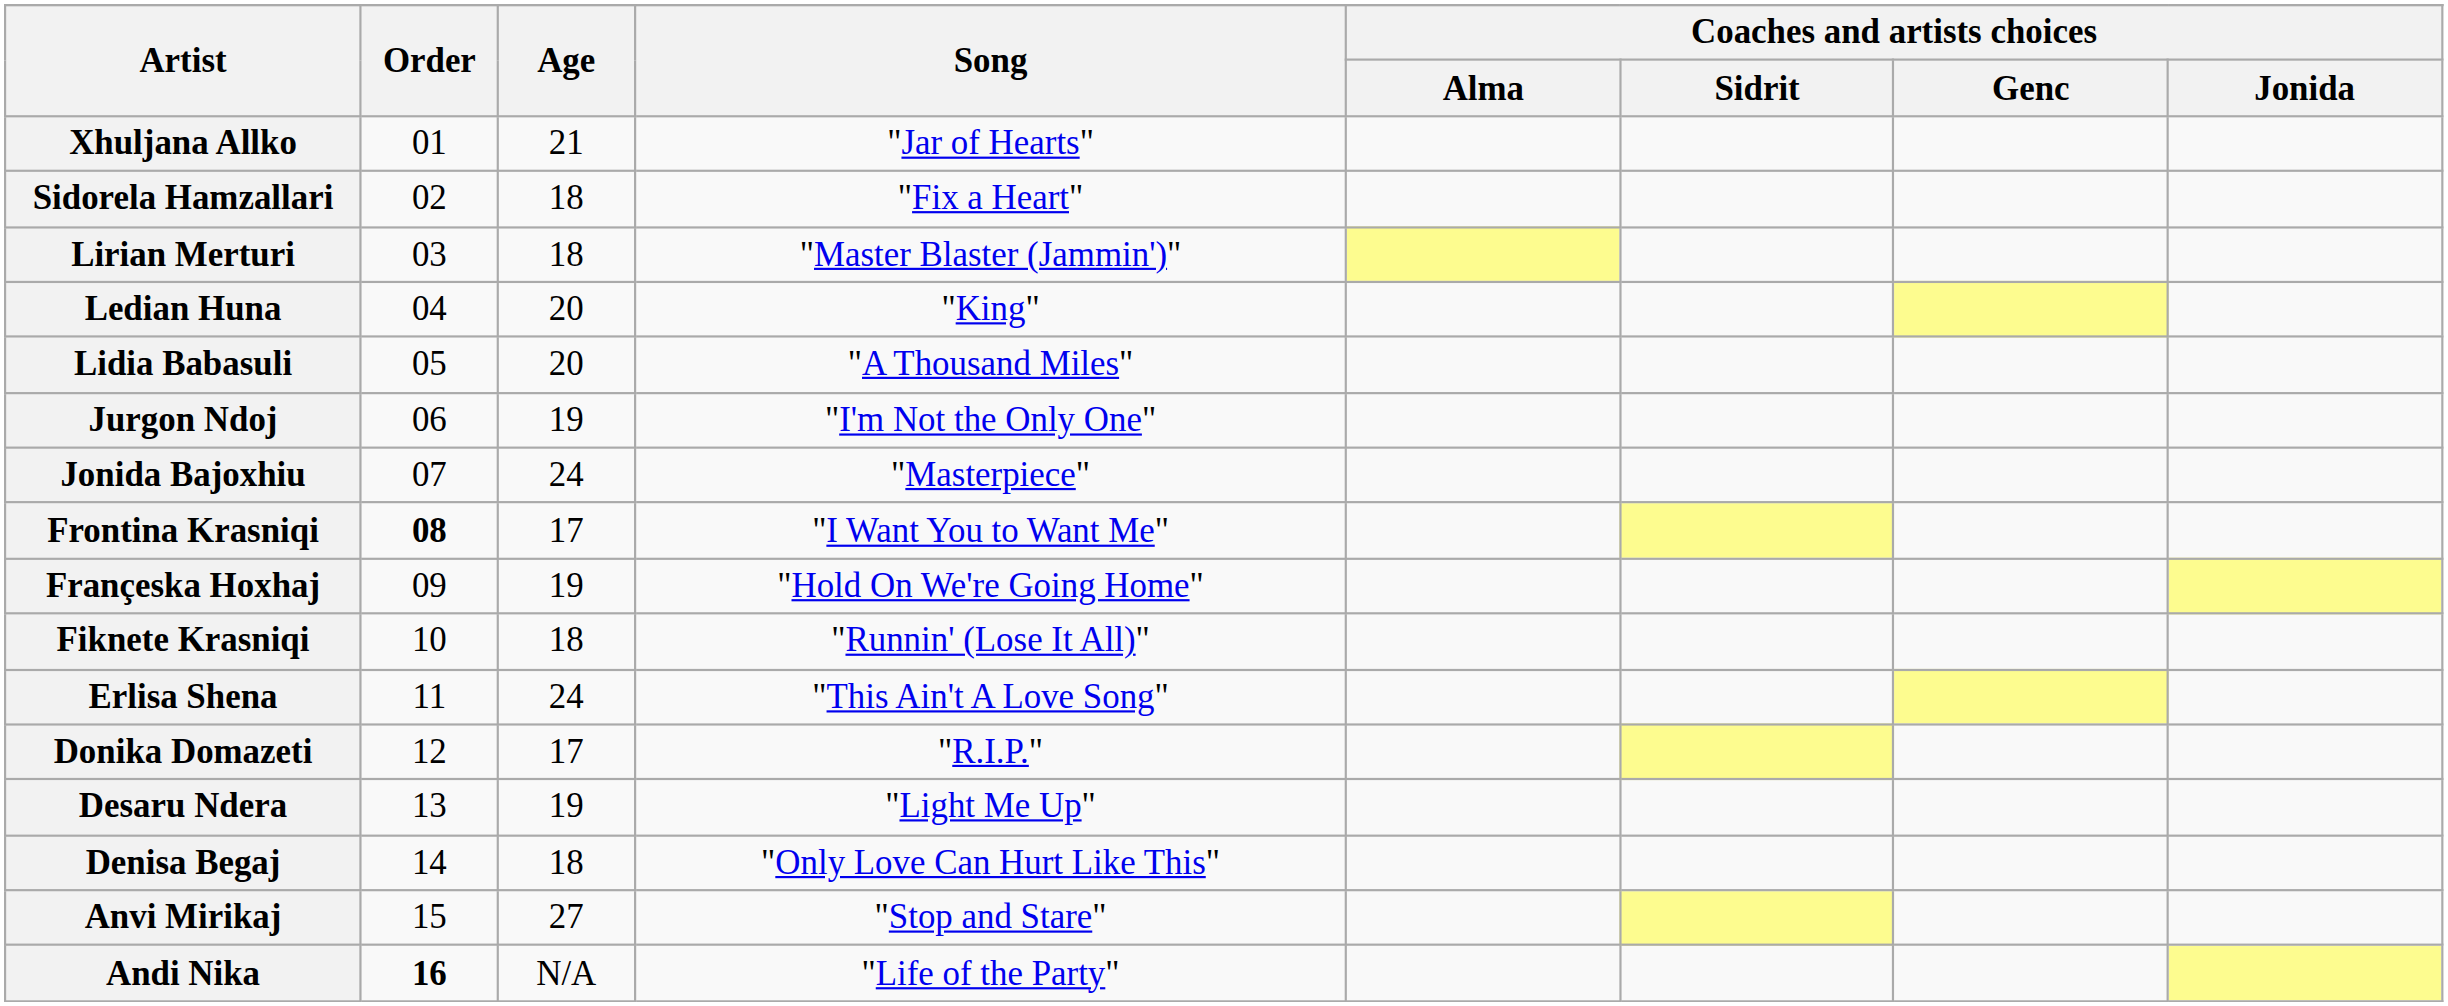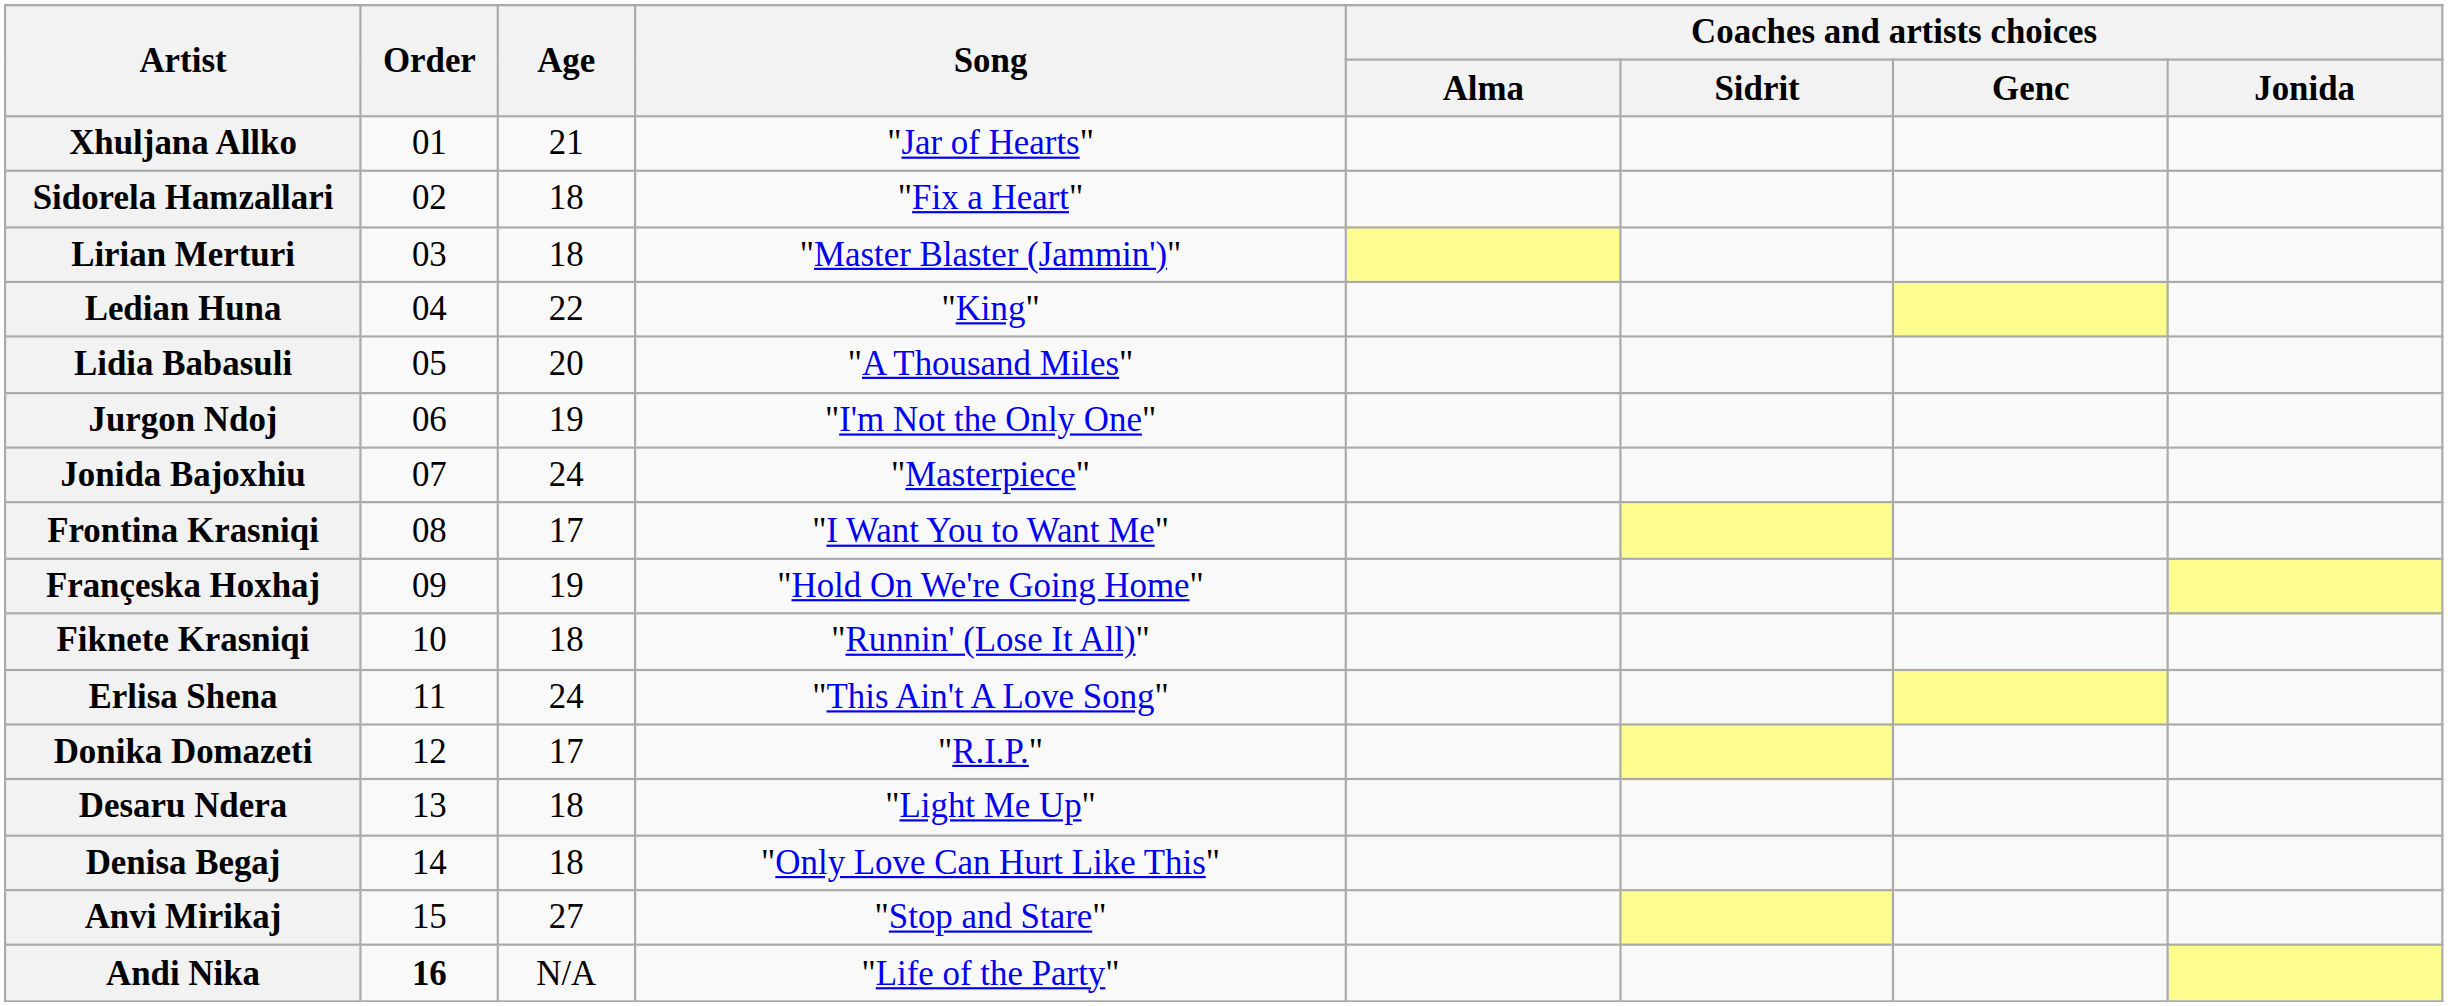Ledian Huna | Age: 20 -> 22
Frontina Krasniqi | Order: bold -> normal
Desaru Ndera | Age: 19 -> 18
